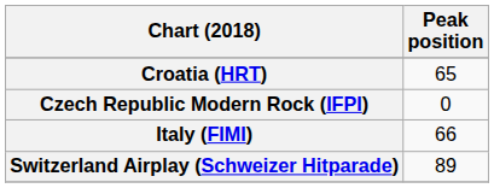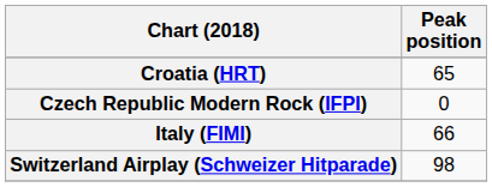Switzerland Airplay (Schweizer Hitparade) | Peak position: 89 -> 98
